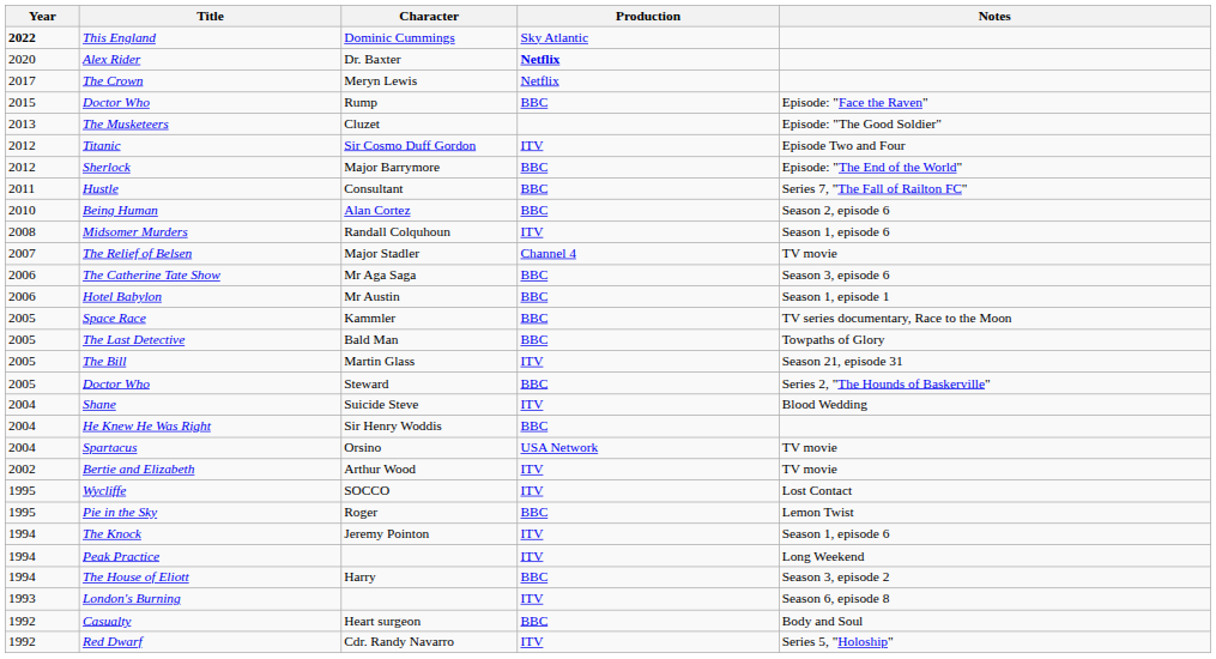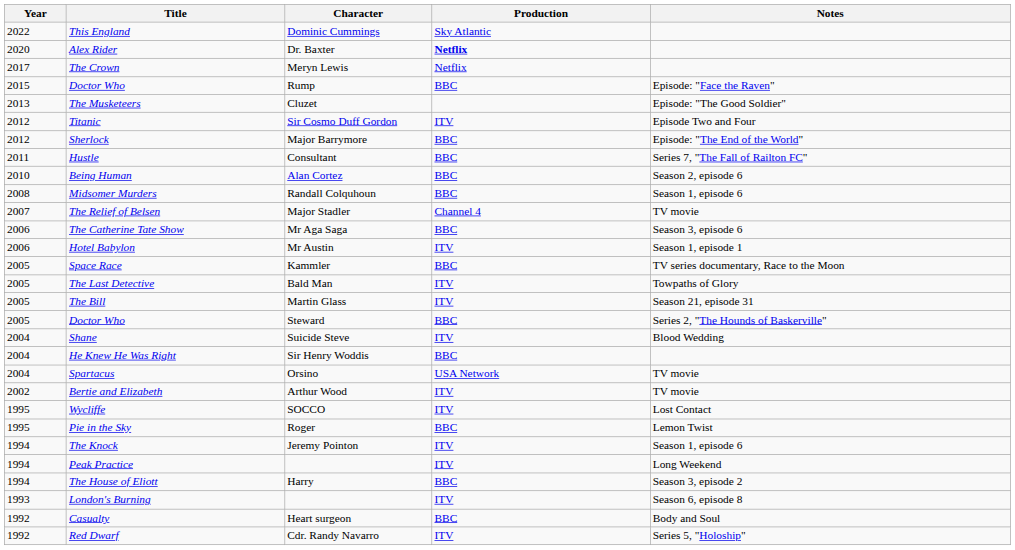This England | Year: bold -> normal
Midsomer Murders | Production: ITV -> BBC
Hotel Babylon | Production: BBC -> ITV
The Last Detective | Production: BBC -> ITV
